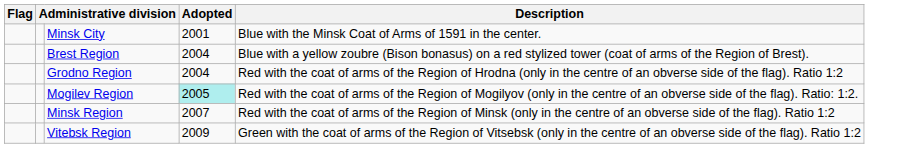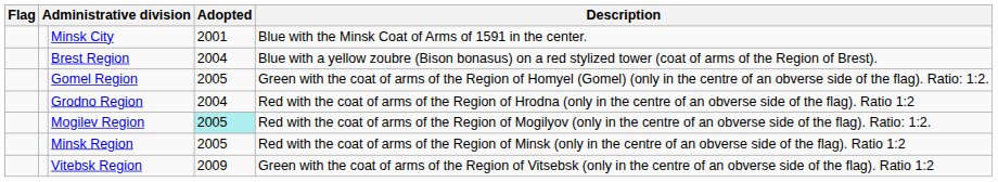+ row: Gomel Region | 2005 | Green with the coat of arms of the Region of Homyel (Gomel) (only in the centre of an obverse side of the flag). Ratio: 1:2.
Minsk Region | Adopted: 2007 -> 2005
